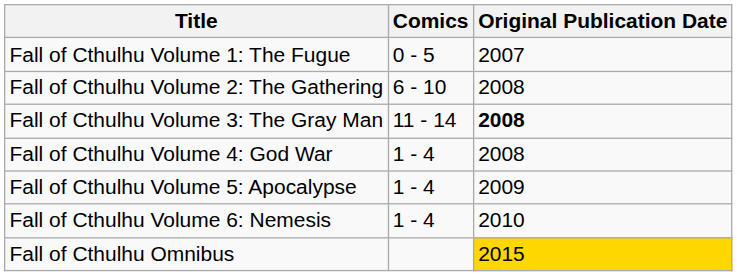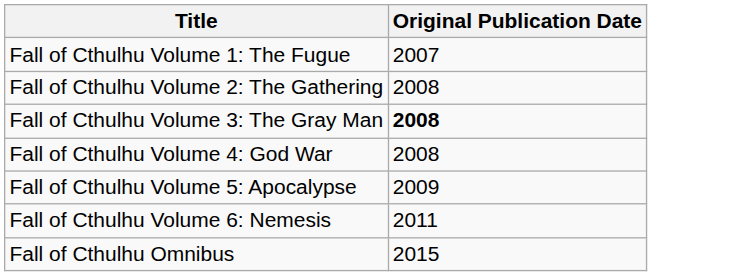- column: Comics | 0 - 5 | 6 - 10 | 11 - 14 | 1 - 4 | 1 - 4 | 1 - 4
Fall of Cthulhu Volume 6: Nemesis | Original Publication Date: 2010 -> 2011
Fall of Cthulhu Omnibus | Original Publication Date: gold background -> no background
